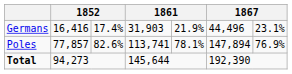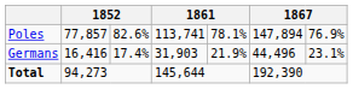rows swapped: Germans <-> Poles
